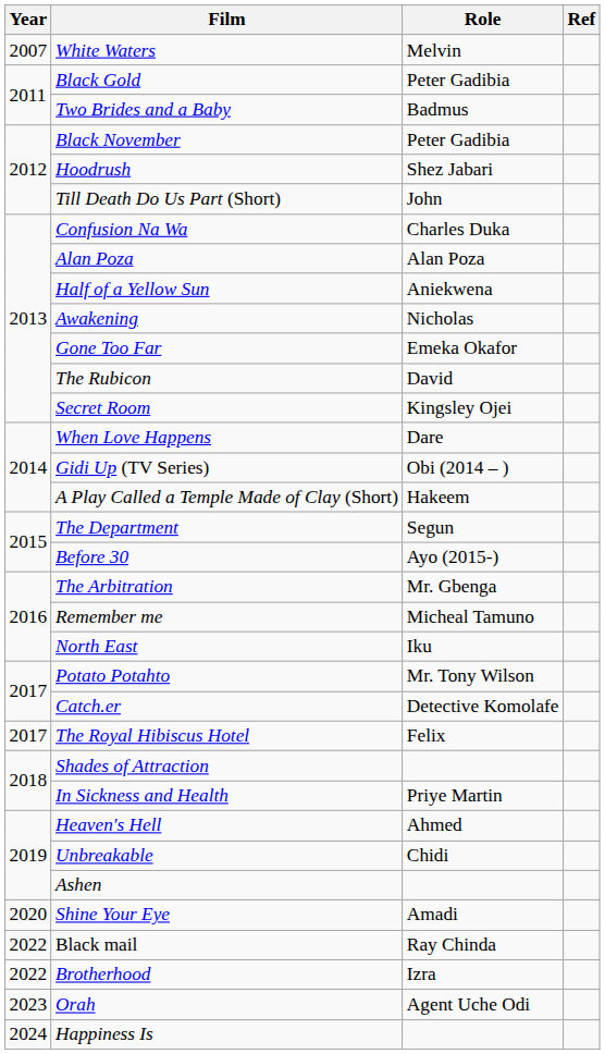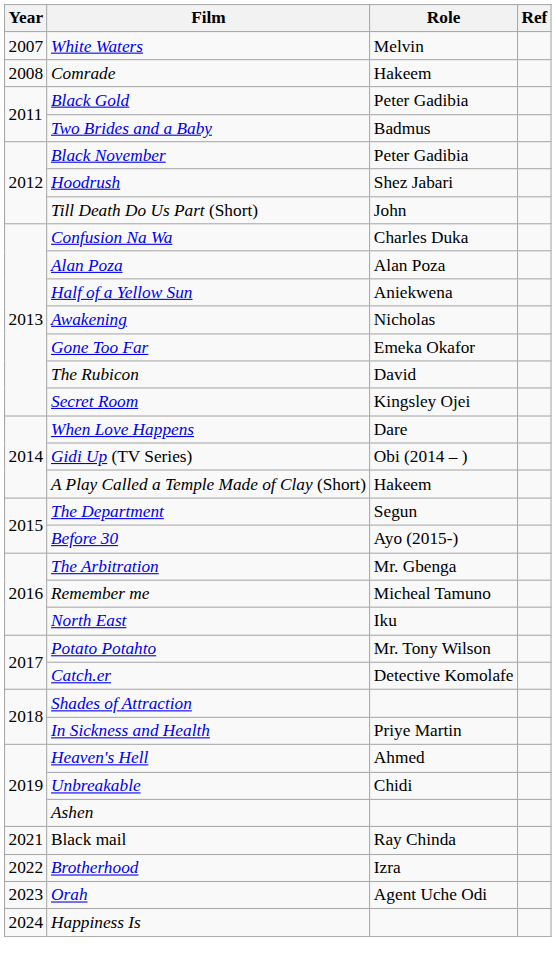+ row: 2008 | Comrade | Hakeem
- row: 2017 | The Royal Hibiscus Hotel | Felix
- row: 2020 | Shine Your Eye | Amadi
Black mail | Year: 2022 -> 2021
